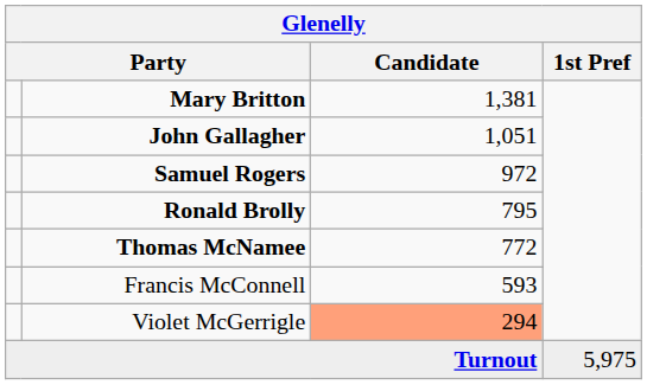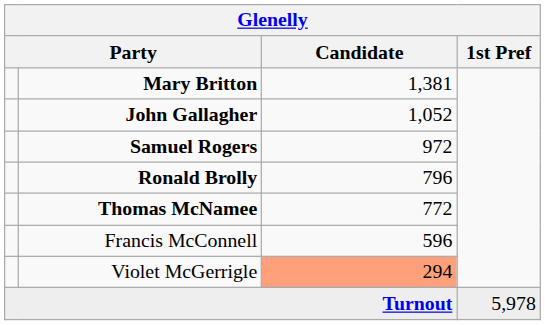John Gallagher | Candidate: 1,051 -> 1,052
Ronald Brolly | Candidate: 795 -> 796
Francis McConnell | Candidate: 593 -> 596
Turnout | 1st Pref: 5,975 -> 5,978
